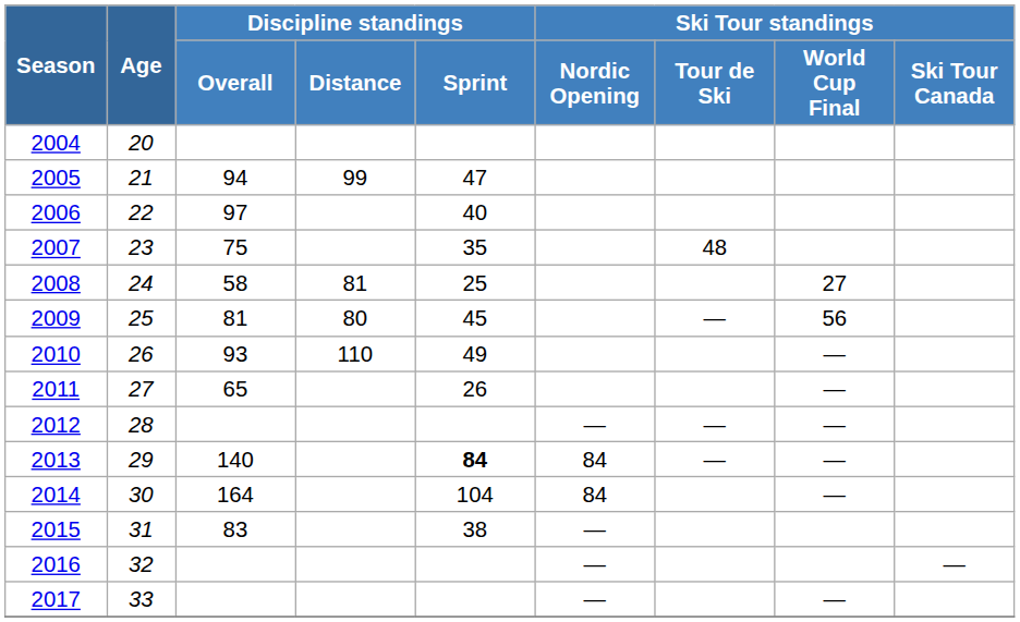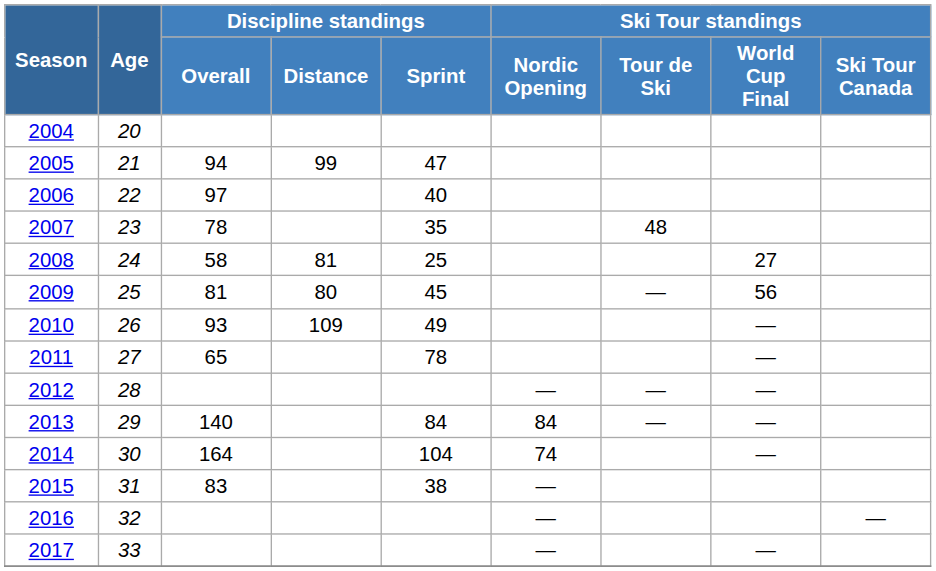2007 | Discipline standings / Overall: 75 -> 78
2010 | Discipline standings / Distance: 110 -> 109
2011 | Discipline standings / Sprint: 26 -> 78
2013 | Discipline standings / Sprint: bold -> normal
2014 | Ski Tour standings / Nordic Opening: 84 -> 74
